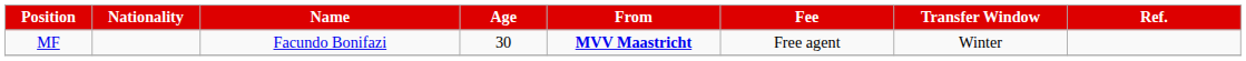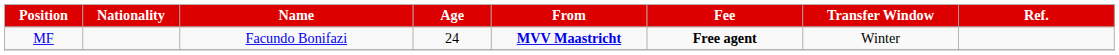MF | Age: 30 -> 24
MF | Fee: normal -> bold
